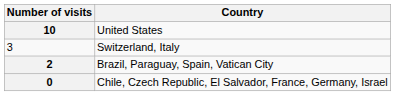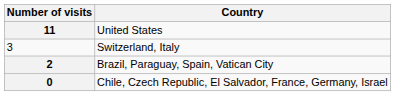United States | Number of visits: 10 -> 11
